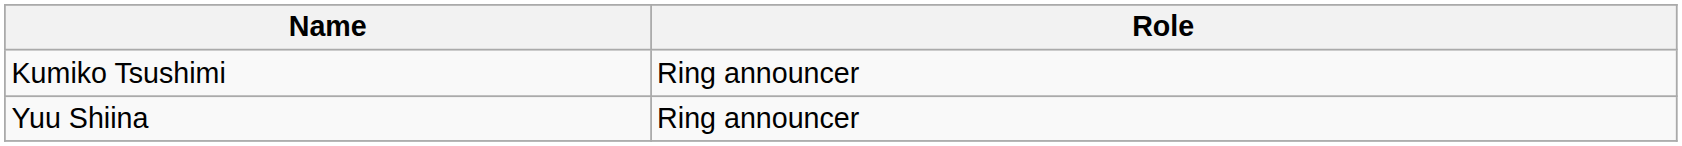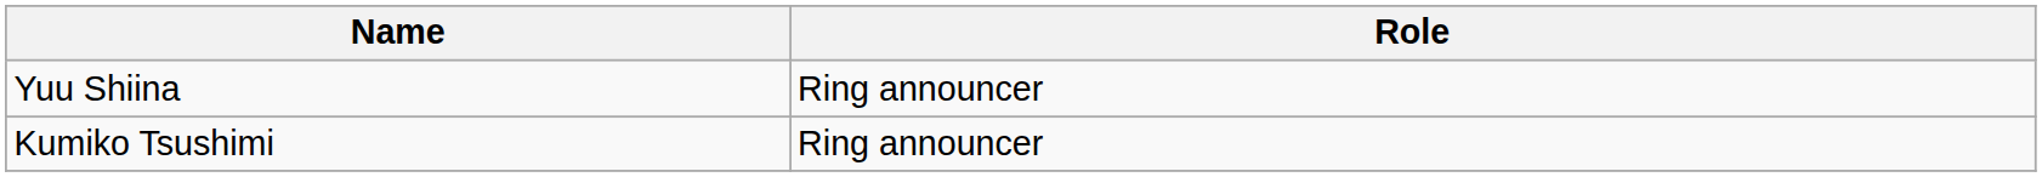rows swapped: Kumiko Tsushimi <-> Yuu Shiina
